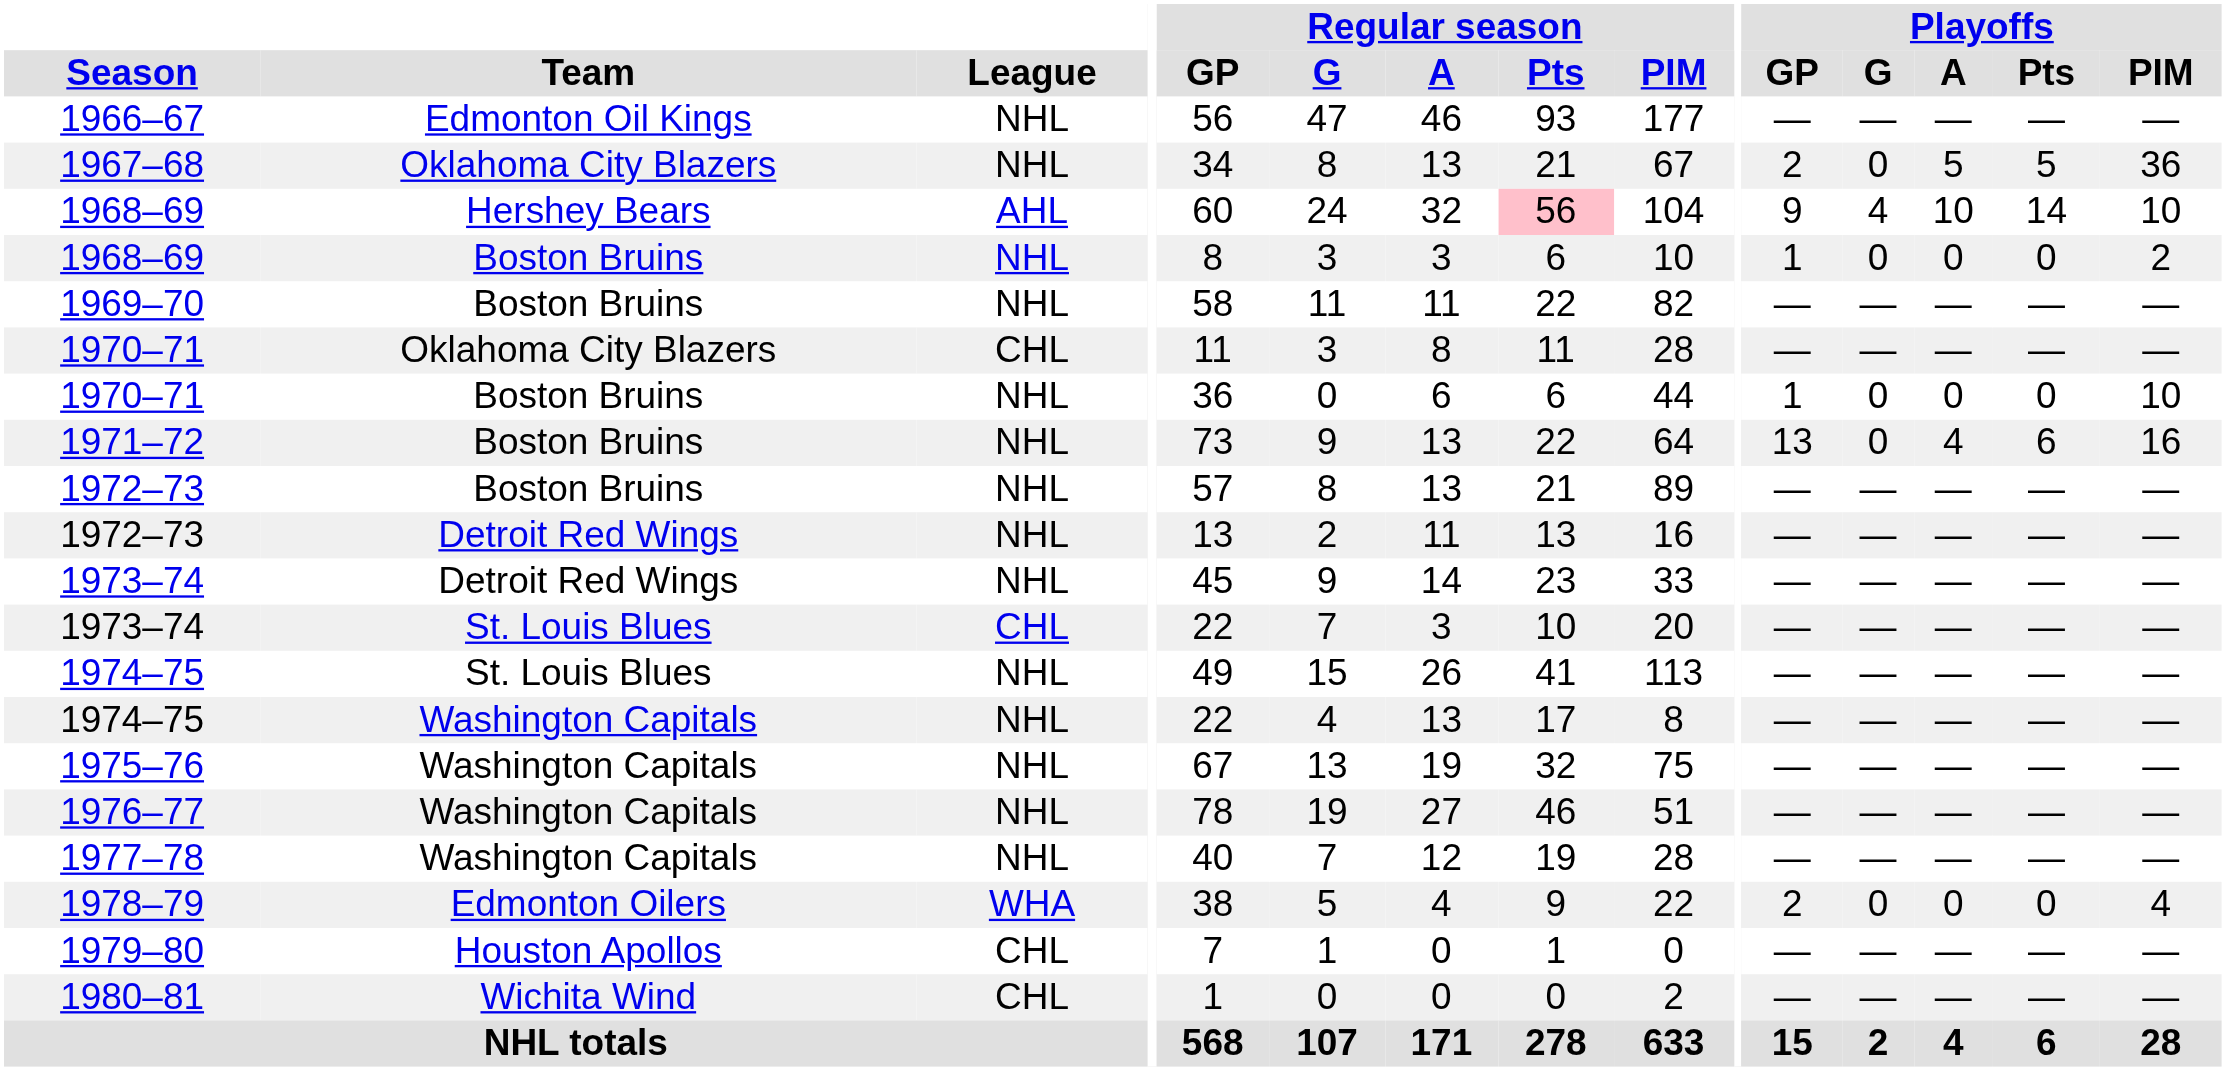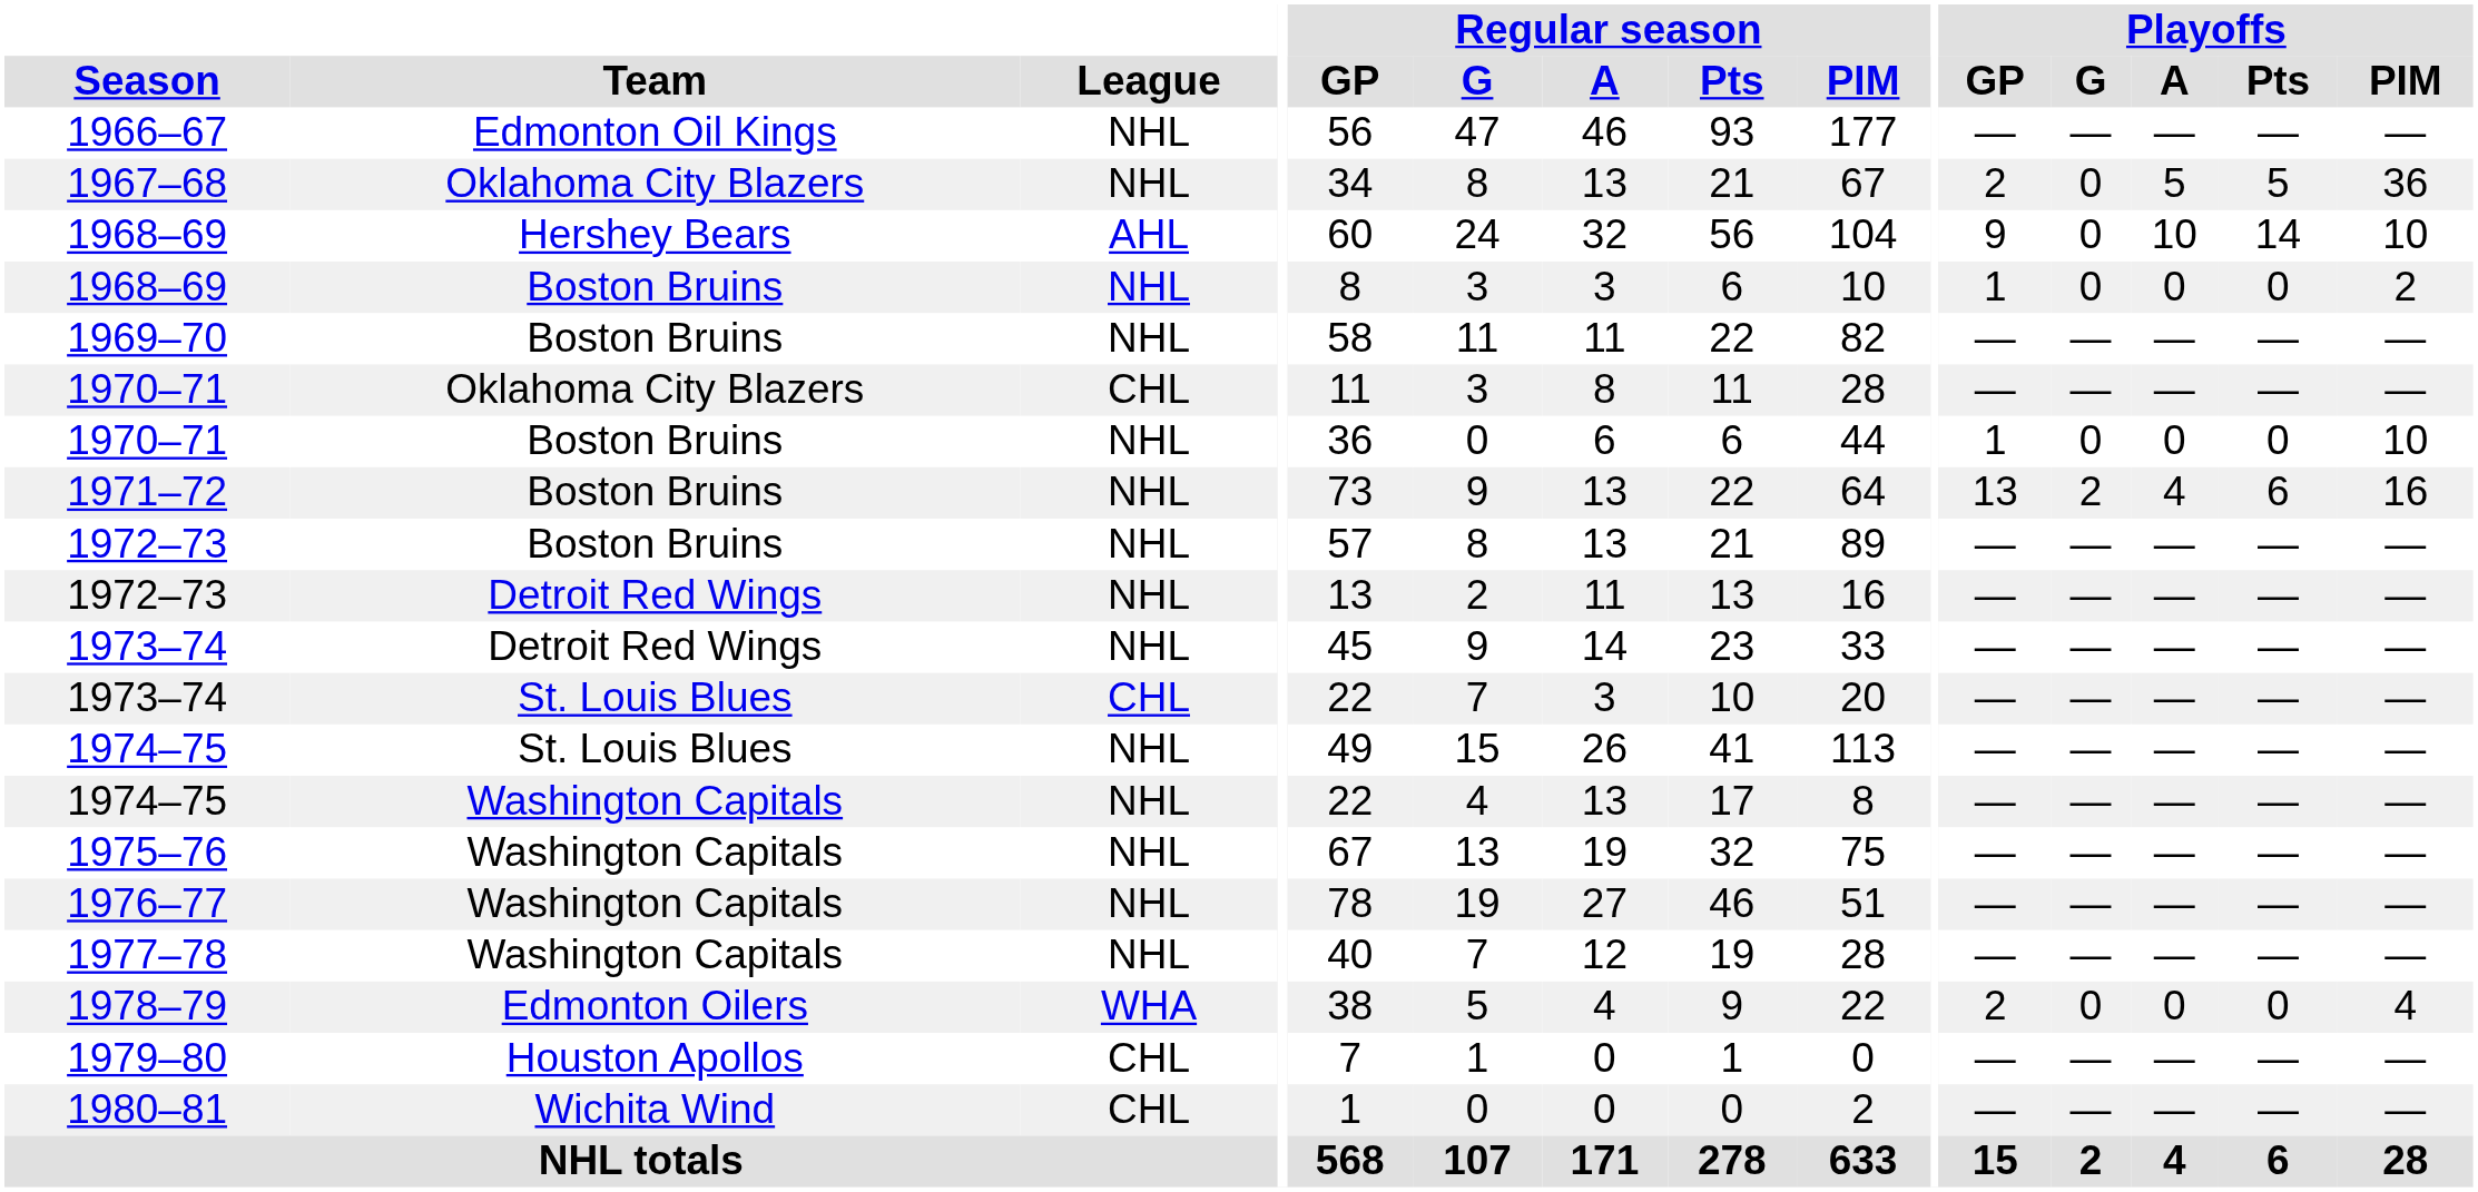1968–69 / Hershey Bears | Regular season / Pts: pink background -> no background
1968–69 / Hershey Bears | Playoffs / G: 4 -> 0
1971–72 | Playoffs / G: 0 -> 2
